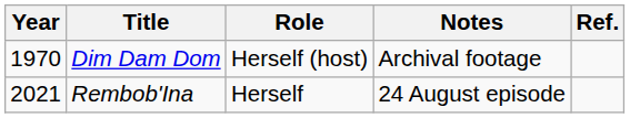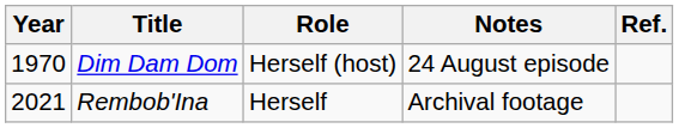Dim Dam Dom | Notes: Archival footage -> 24 August episode
Rembob'Ina | Notes: 24 August episode -> Archival footage
